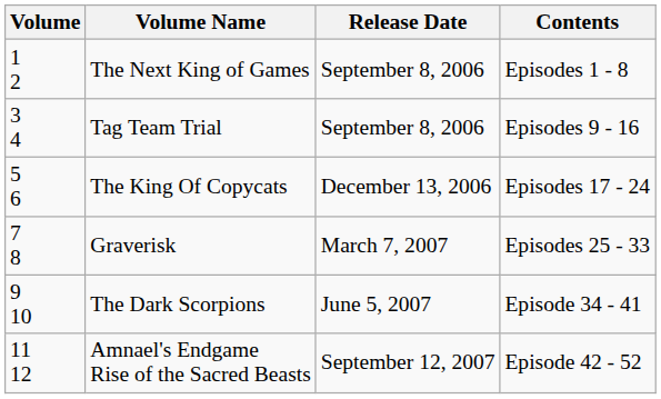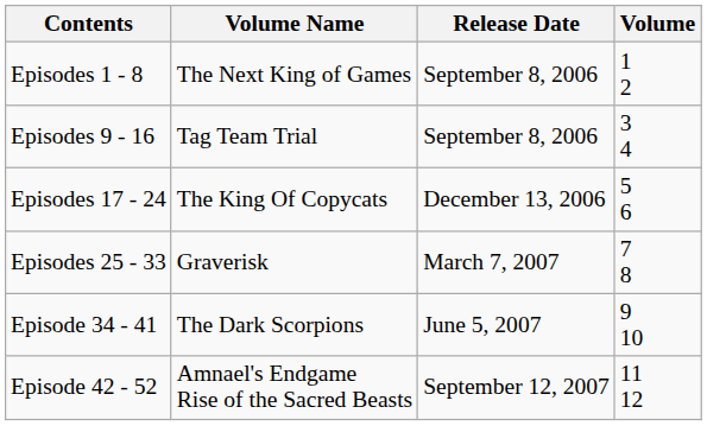columns swapped: Volume <-> Contents
